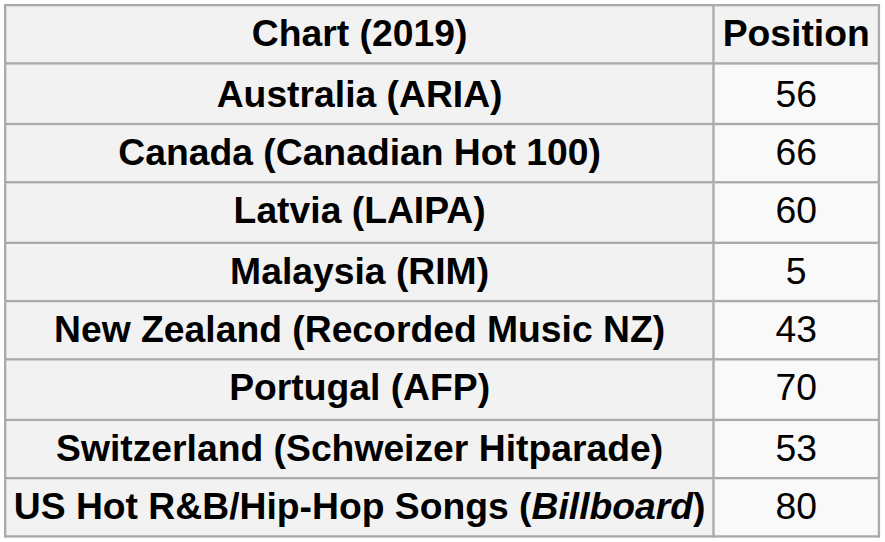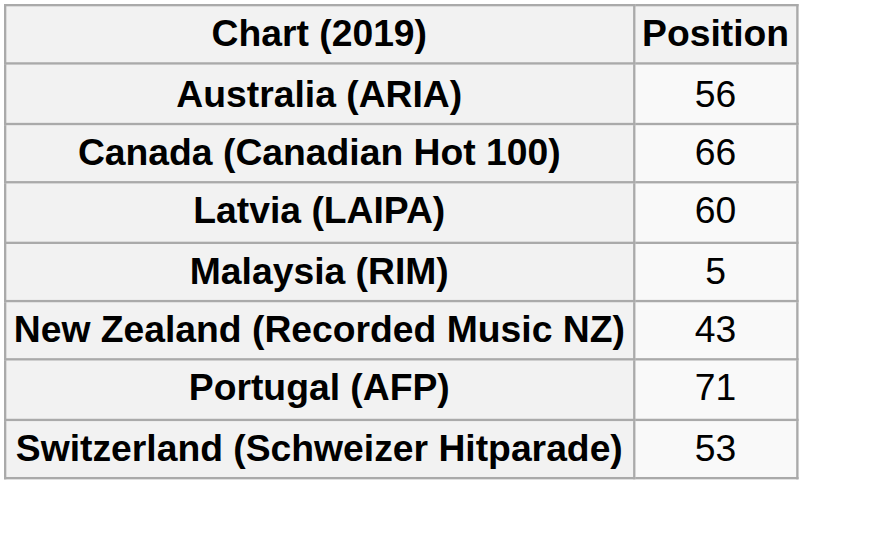Portugal (AFP) | Position: 70 -> 71
- row: US Hot R&B/Hip-Hop Songs (Billboard) | 80
